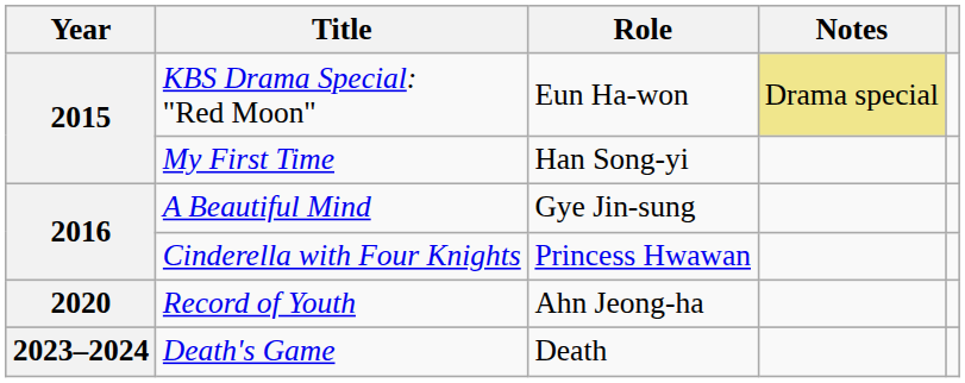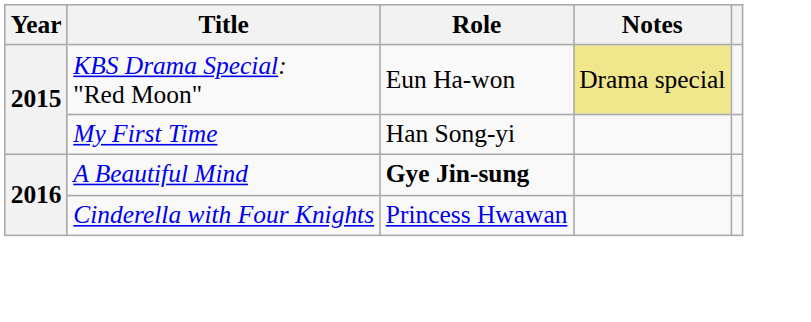A Beautiful Mind | Role: normal -> bold
- row: 2020 | Record of Youth | Ahn Jeong-ha
- row: 2023–2024 | Death's Game | Death
